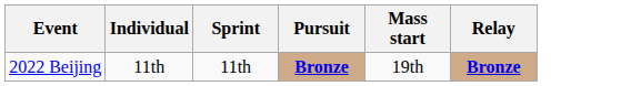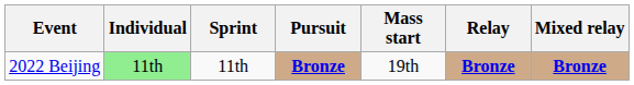+ column: Mixed relay | Bronze
2022 Beijing | Individual: no background -> lightgreen background
